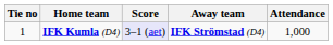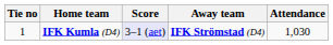IFK Kumla (D4) | Attendance: 1,000 -> 1,030
